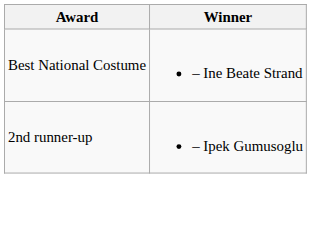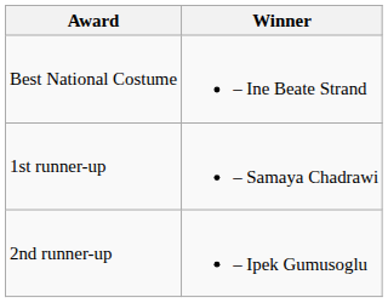+ row: 1st runner-up | – Samaya Chadrawi
